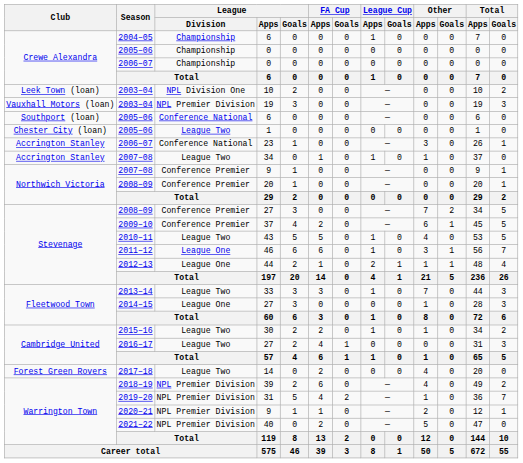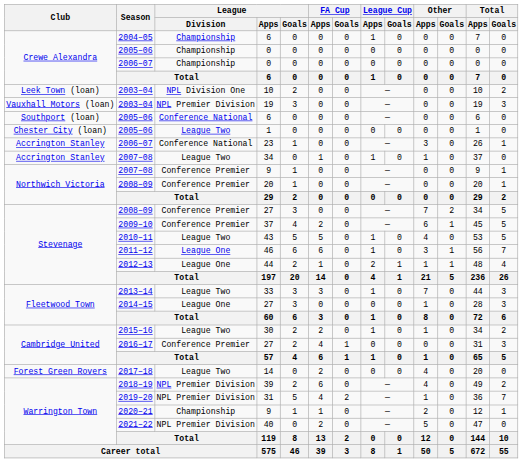2016–17 / 27 | League / Division: League Two -> Conference Premier
2020–21 / 9 | League / Division: NPL Premier Division -> Championship
